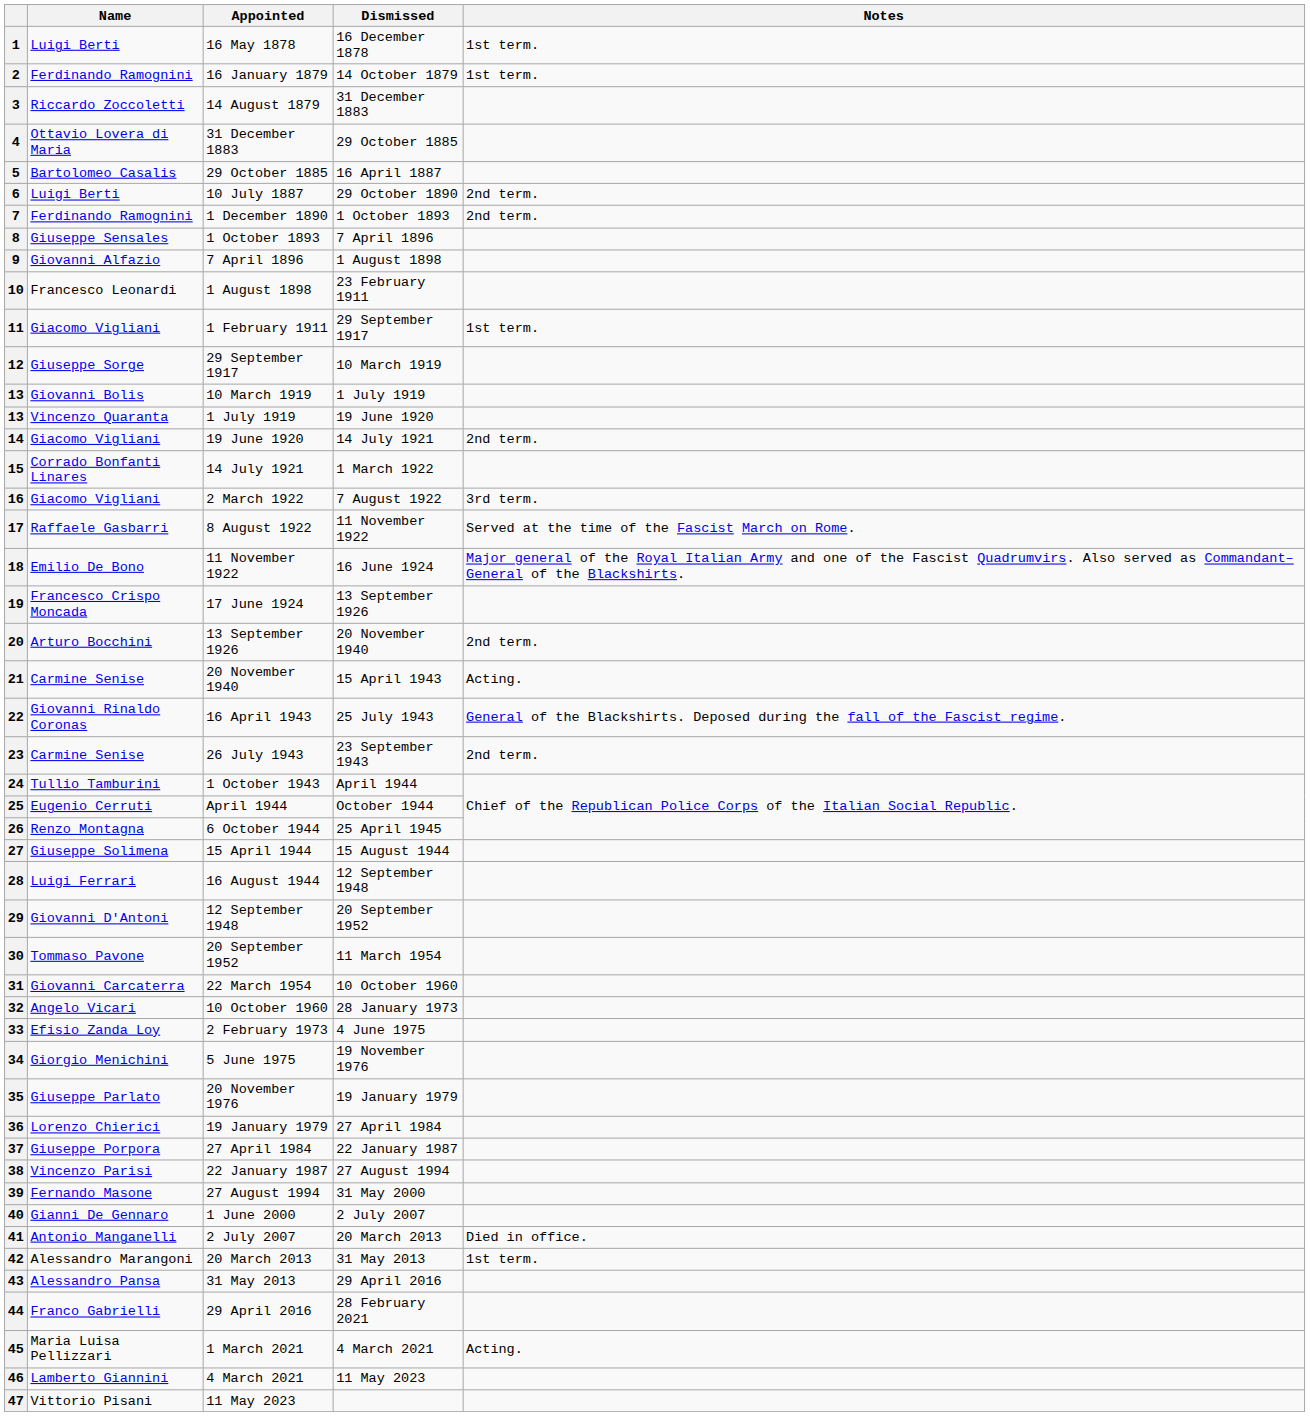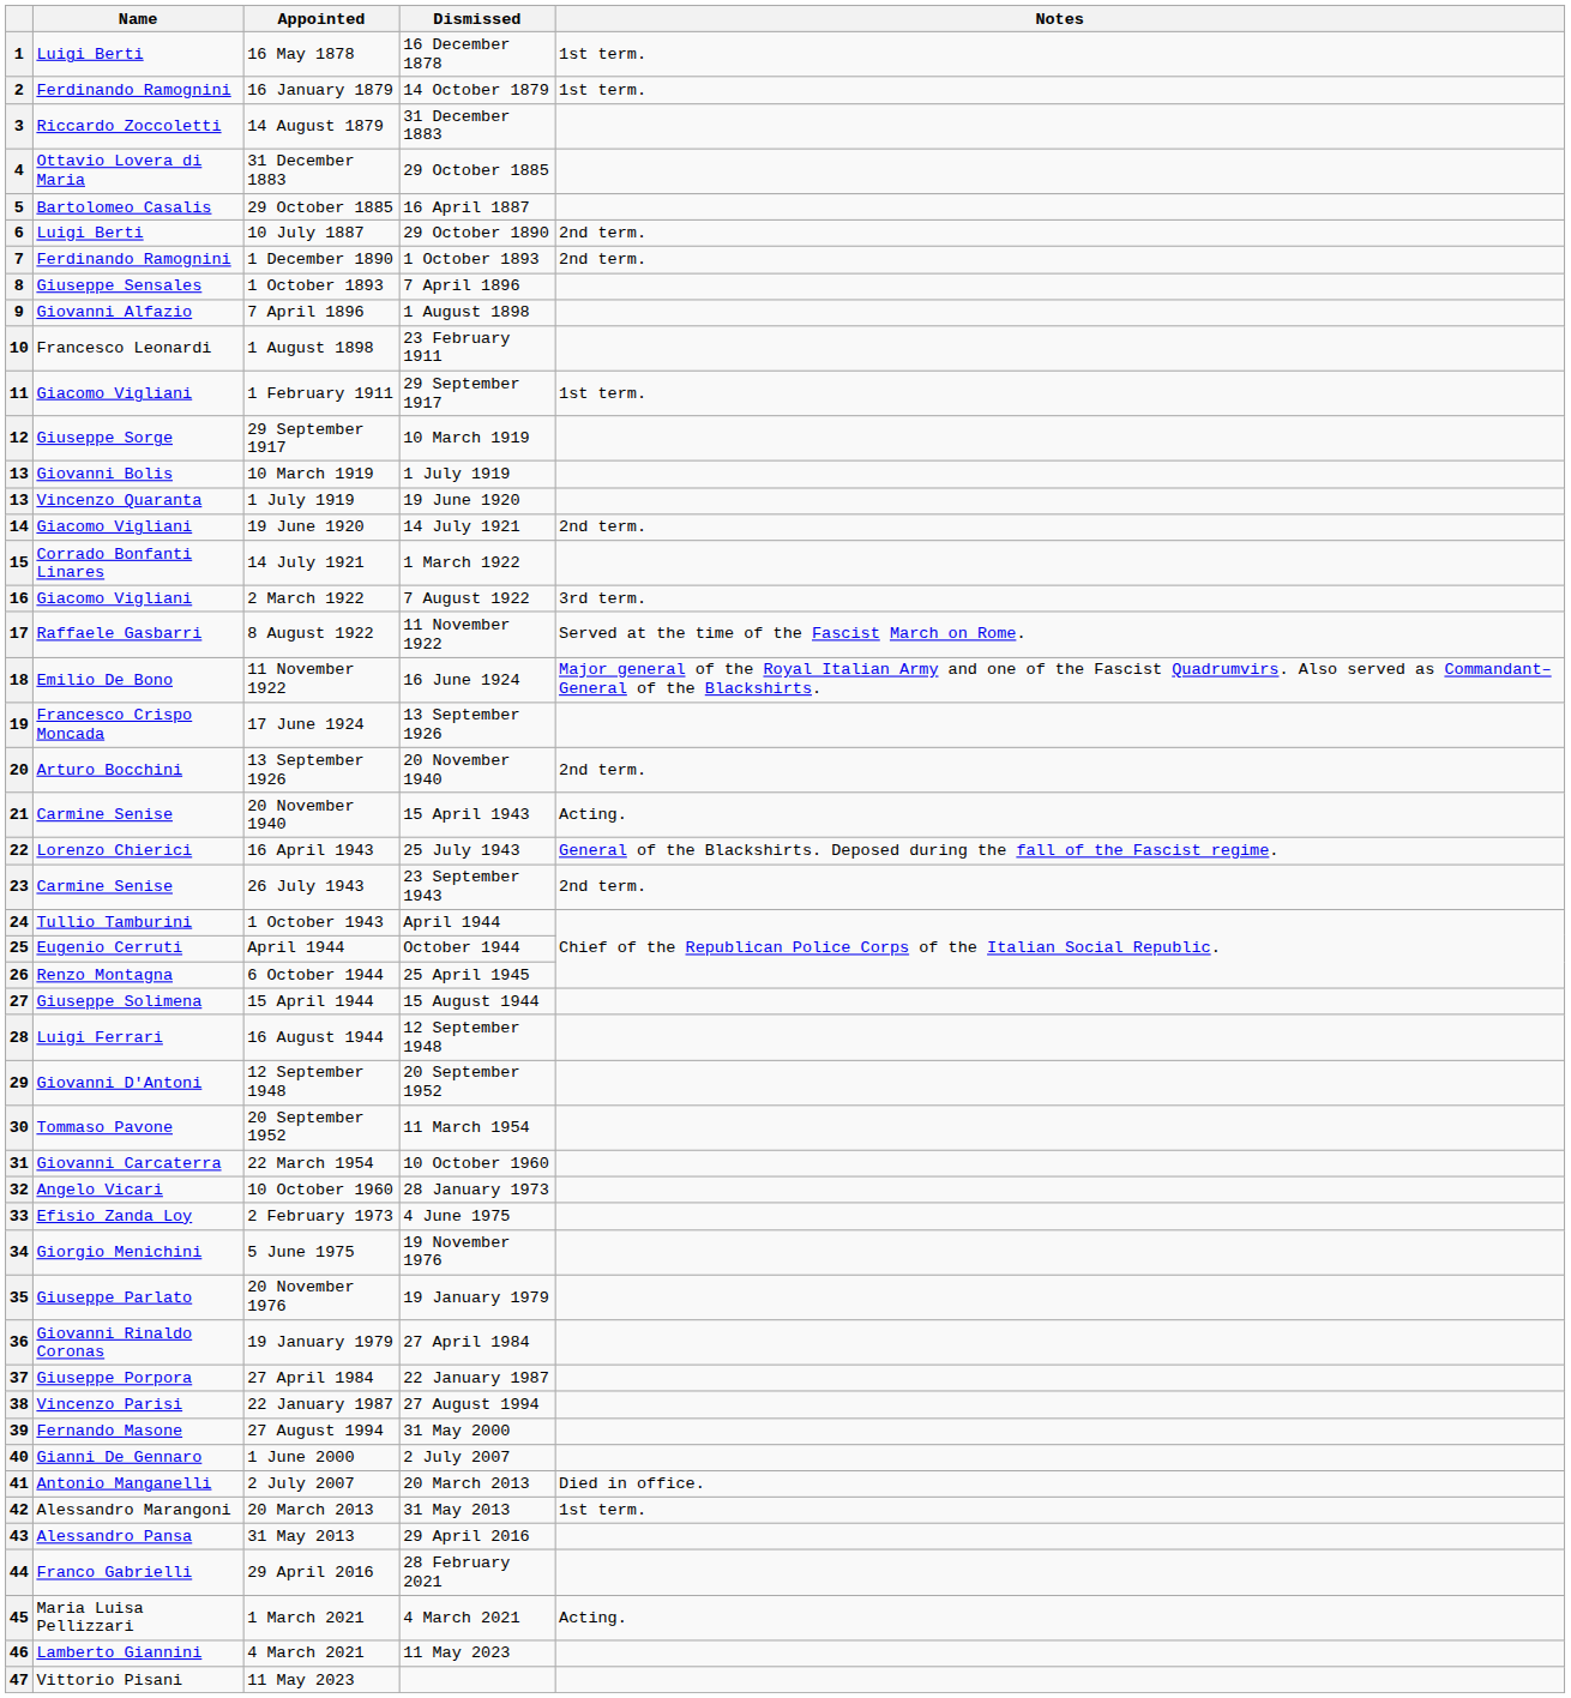22 | Name: Giovanni Rinaldo Coronas -> Lorenzo Chierici
36 | Name: Lorenzo Chierici -> Giovanni Rinaldo Coronas
